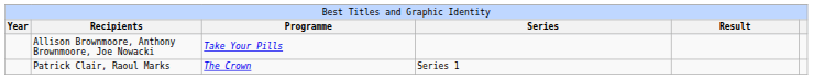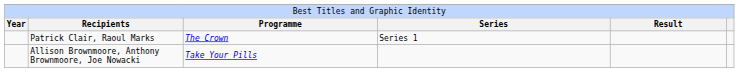rows swapped: Patrick Clair, Raoul Marks <-> Allison Brownmoore, Anthony Brownmoore, Joe Nowacki
